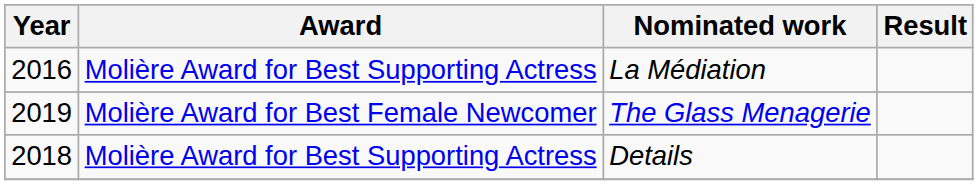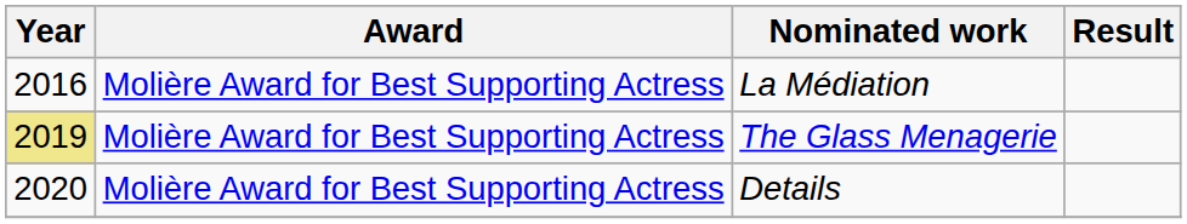The Glass Menagerie | Year: no background -> khaki background
The Glass Menagerie | Award: Molière Award for Best Female Newcomer -> Molière Award for Best Supporting Actress
Details | Year: 2018 -> 2020
